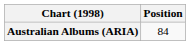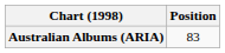Australian Albums (ARIA) | Position: 84 -> 83
